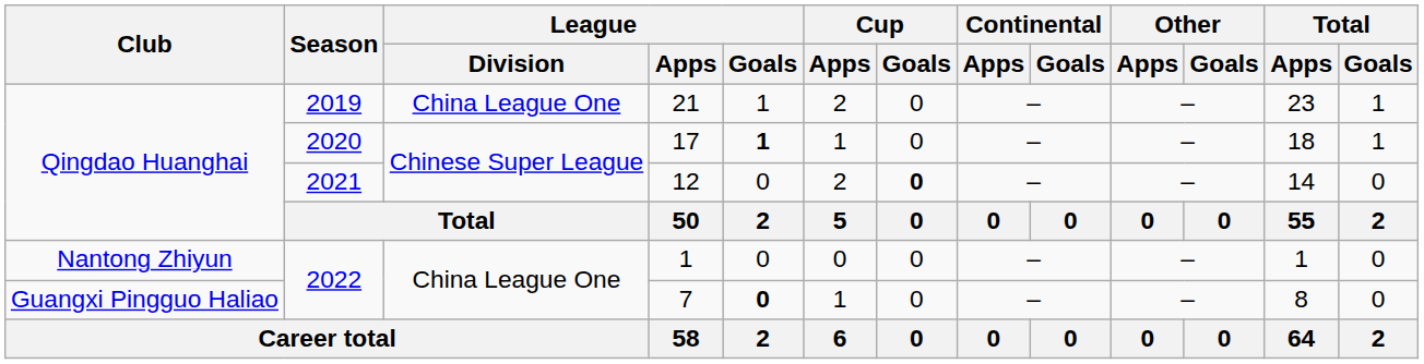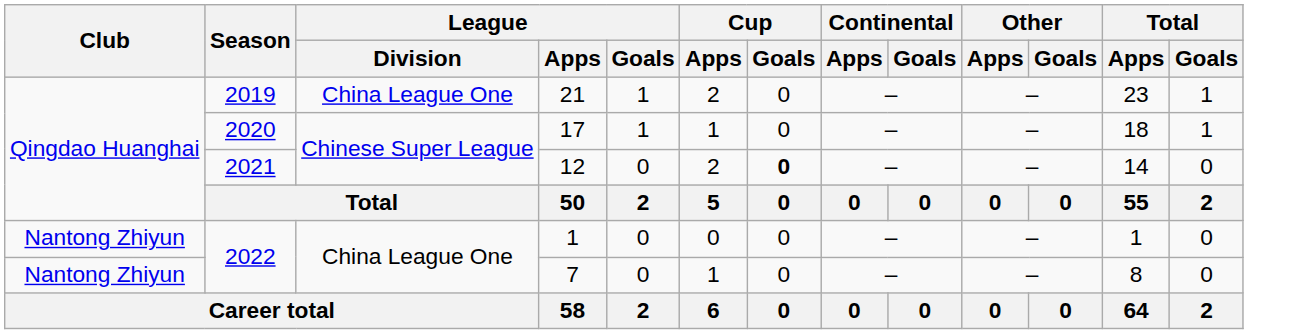17 | League / Goals: bold -> normal
7 | Club: Guangxi Pingguo Haliao -> Nantong Zhiyun
7 | League / Goals: bold -> normal
